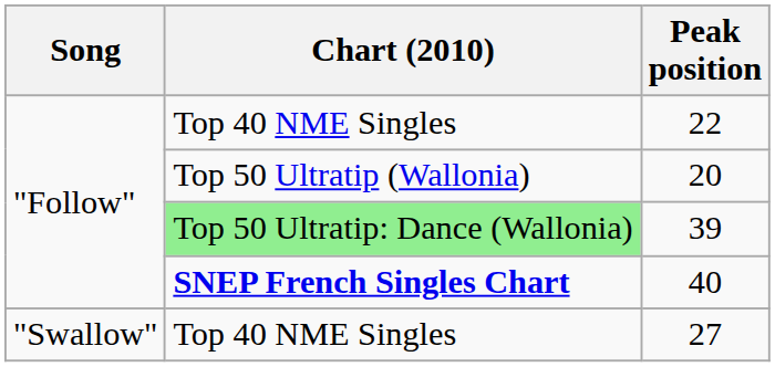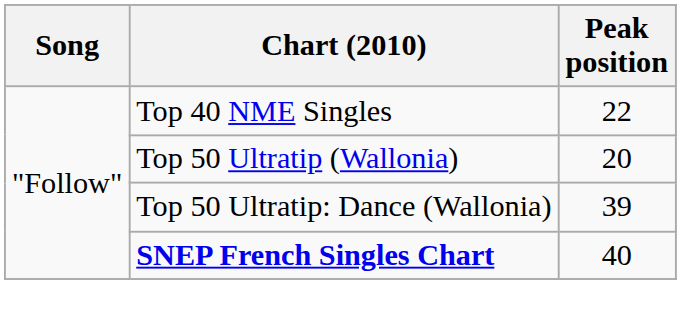39 | Chart (2010): lightgreen background -> no background
- row: "Swallow" | Top 40 NME Singles | 27
